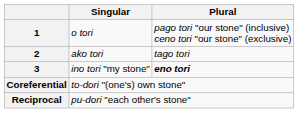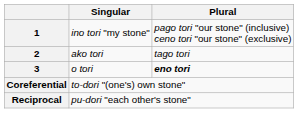1 | Singular: o tori -> ino tori "my stone"
3 | Singular: ino tori "my stone" -> o tori
